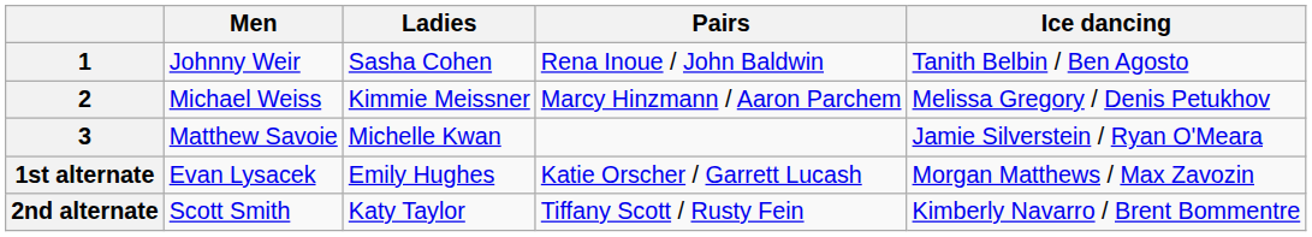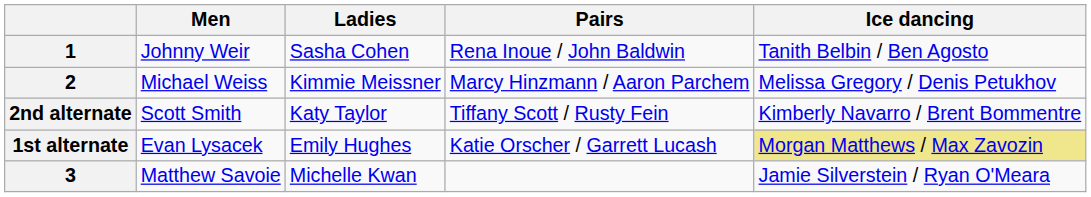rows swapped: 3 <-> 2nd alternate
1st alternate | Ice dancing: no background -> khaki background
